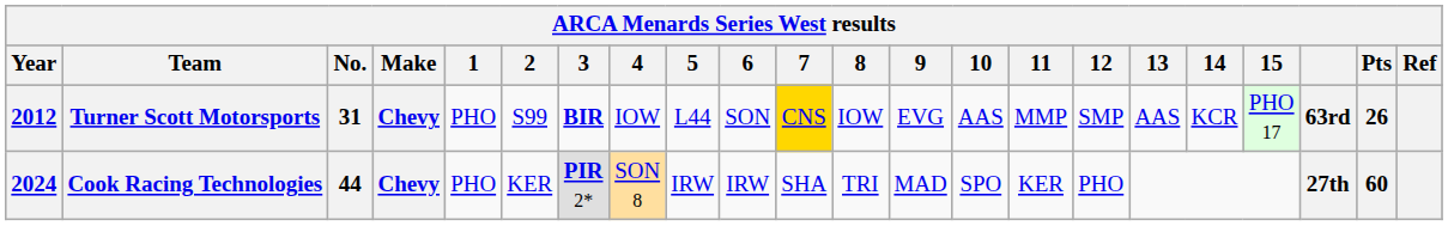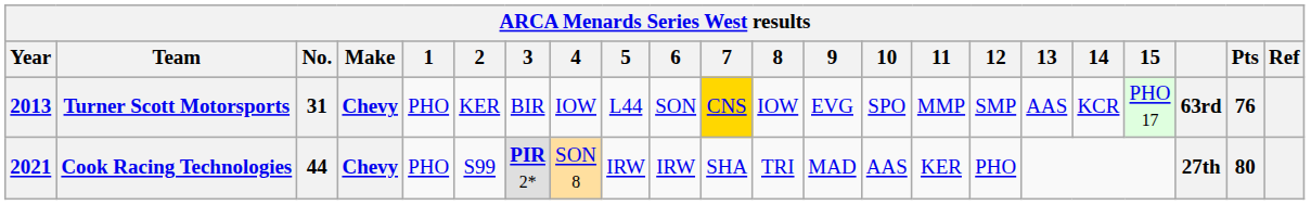Turner Scott Motorsports | Year: 2012 -> 2013
Turner Scott Motorsports | 2: S99 -> KER
Turner Scott Motorsports | 3: bold -> normal
Turner Scott Motorsports | 10: AAS -> SPO
Turner Scott Motorsports | Pts: 26 -> 76
Cook Racing Technologies | Year: 2024 -> 2021
Cook Racing Technologies | 2: KER -> S99
Cook Racing Technologies | 10: SPO -> AAS
Cook Racing Technologies | Pts: 60 -> 80
